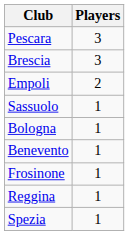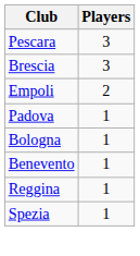+ row: Padova | 1
- row: Sassuolo | 1
- row: Frosinone | 1
